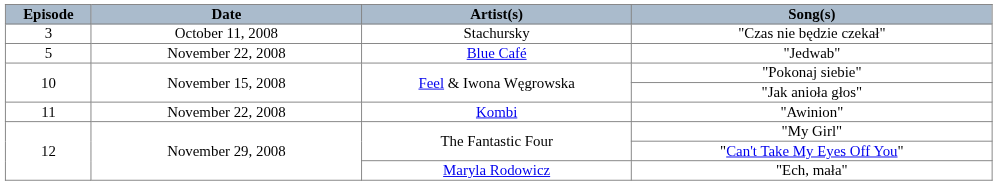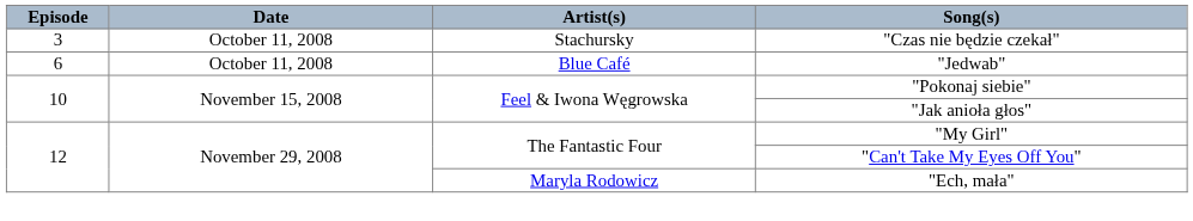"Jedwab" | Episode: 5 -> 6
"Jedwab" | Date: November 22, 2008 -> October 11, 2008
- row: 11 | November 22, 2008 | Kombi | "Awinion"
